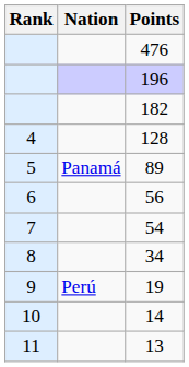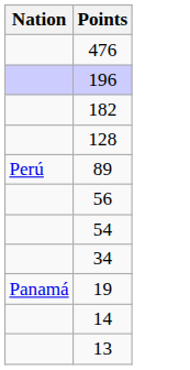- column: Rank | 4 | 5 | 6 | 7 | 8 | 9 | 10 | 11
89 | Nation: Panamá -> Perú
19 | Nation: Perú -> Panamá
